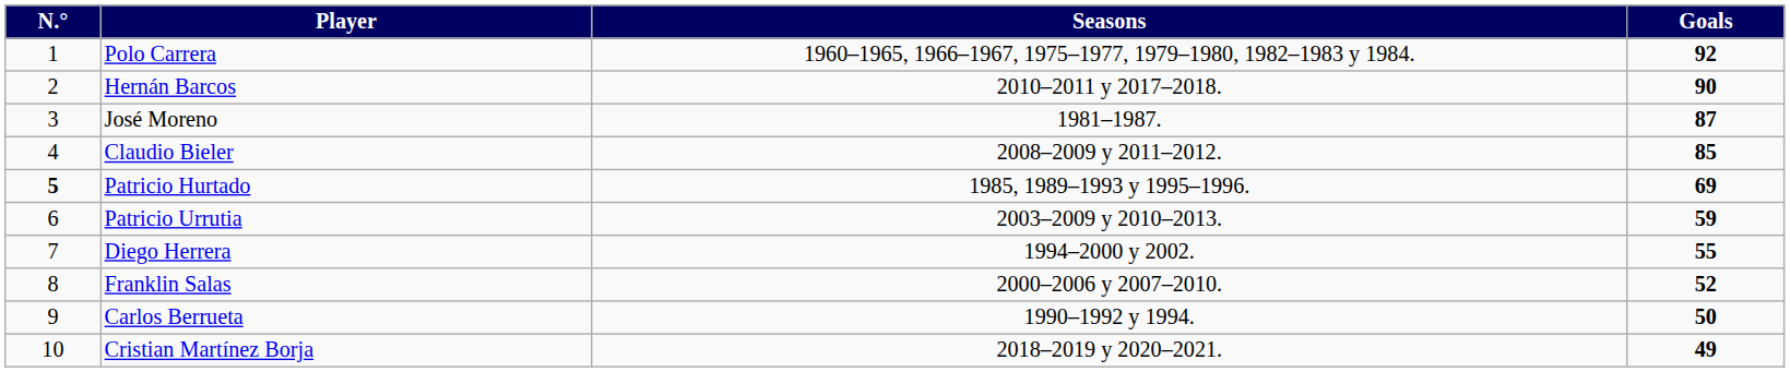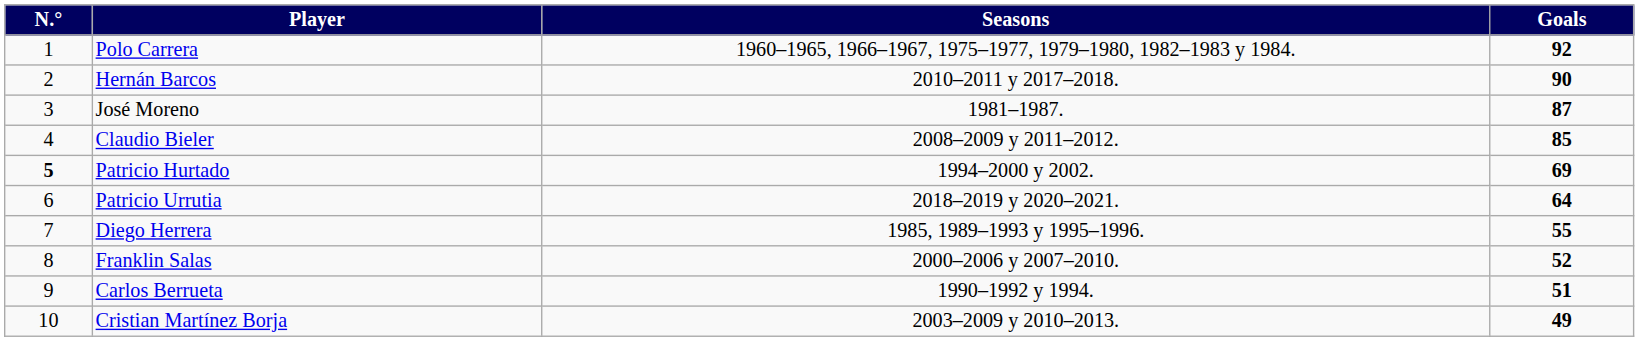Patricio Hurtado | Seasons: 1985, 1989–1993 y 1995–1996. -> 1994–2000 y 2002.
Patricio Urrutia | Seasons: 2003–2009 y 2010–2013. -> 2018–2019 y 2020–2021.
Patricio Urrutia | Goals: 59 -> 64
Diego Herrera | Seasons: 1994–2000 y 2002. -> 1985, 1989–1993 y 1995–1996.
Carlos Berrueta | Goals: 50 -> 51
Cristian Martínez Borja | Seasons: 2018–2019 y 2020–2021. -> 2003–2009 y 2010–2013.
